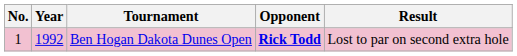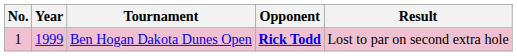Ben Hogan Dakota Dunes Open | Year: 1992 -> 1999
